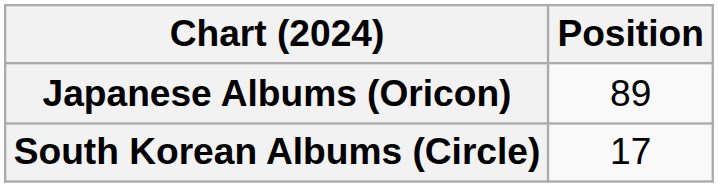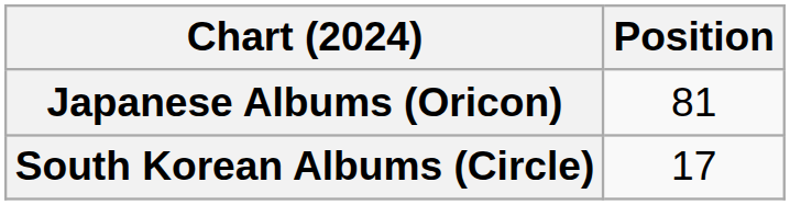Japanese Albums (Oricon) | Position: 89 -> 81
